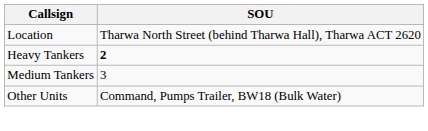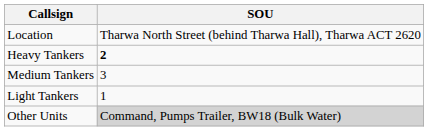+ row: Light Tankers | 1
Other Units | SOU: no background -> lightgrey background
